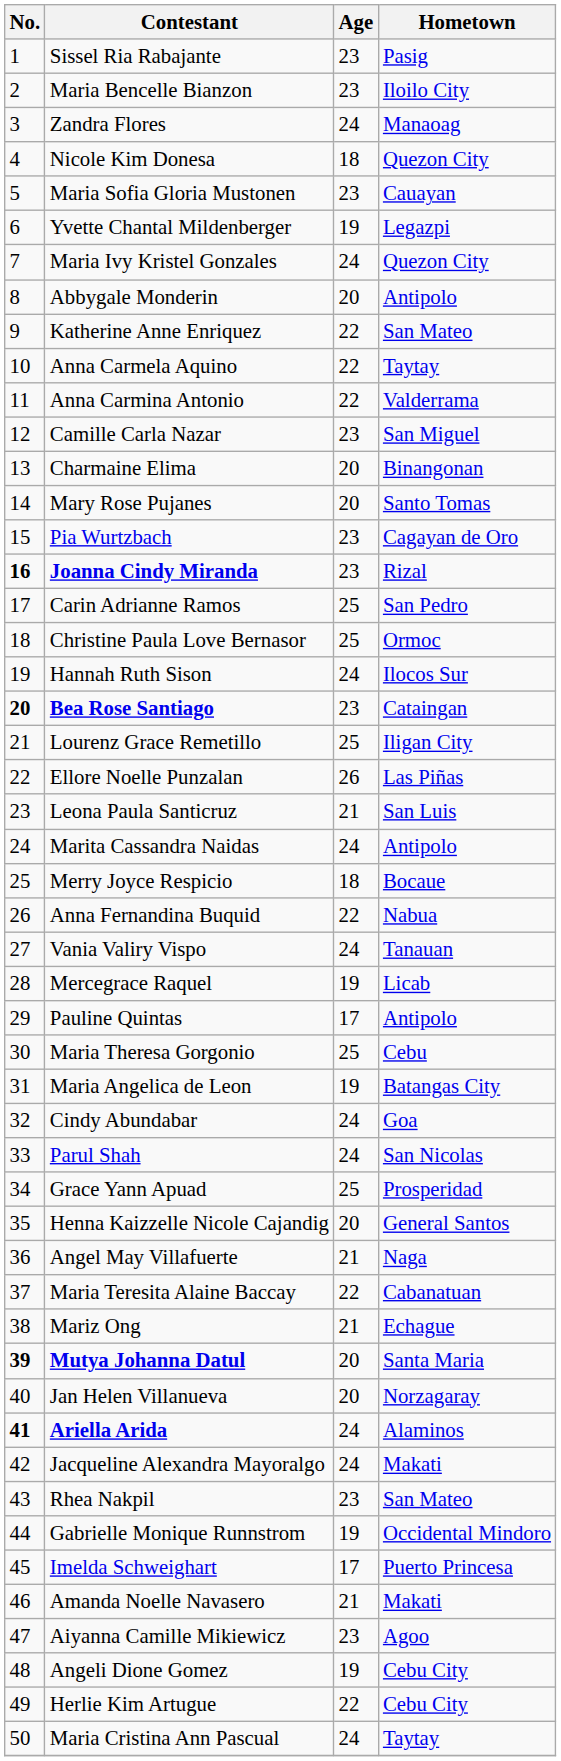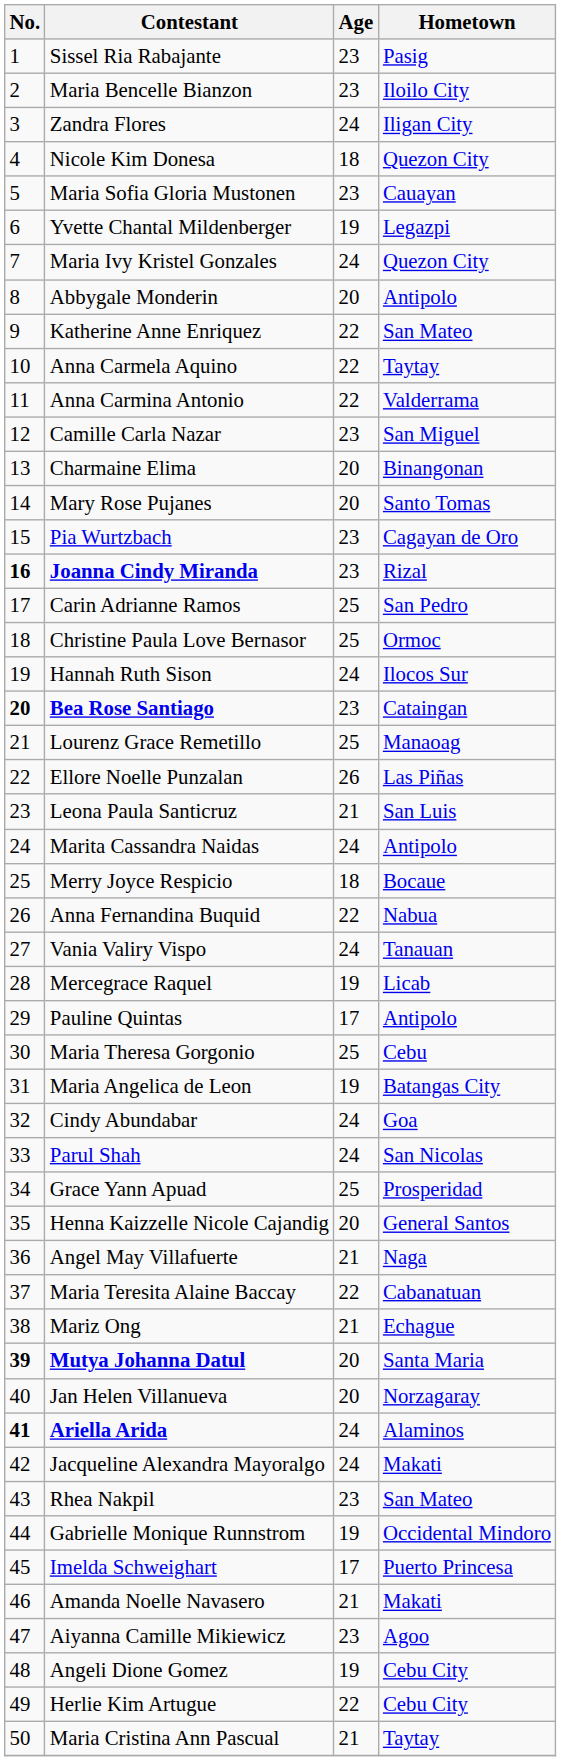Zandra Flores | Hometown: Manaoag -> Iligan City
Lourenz Grace Remetillo | Hometown: Iligan City -> Manaoag
Maria Cristina Ann Pascual | Age: 24 -> 21
